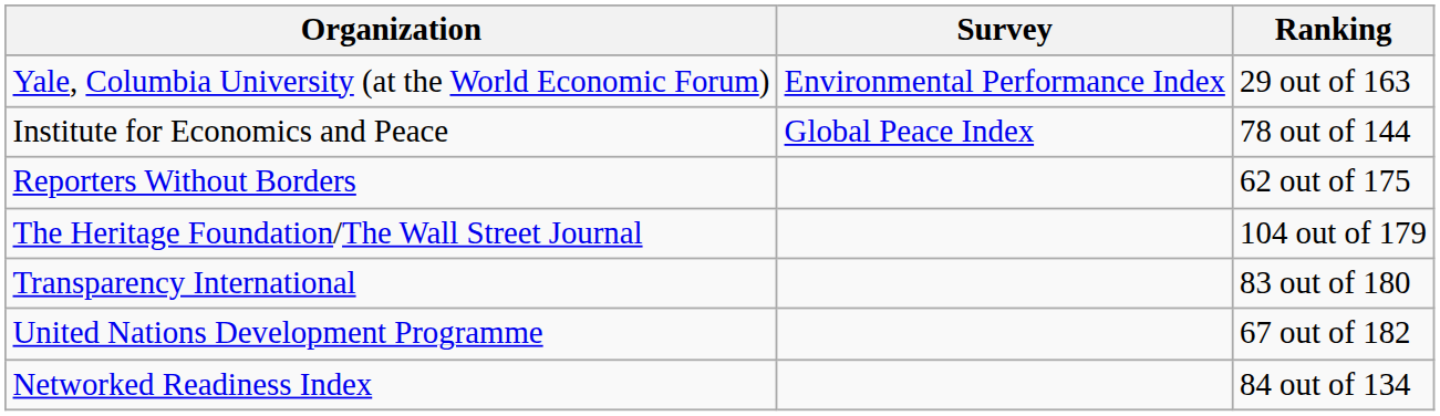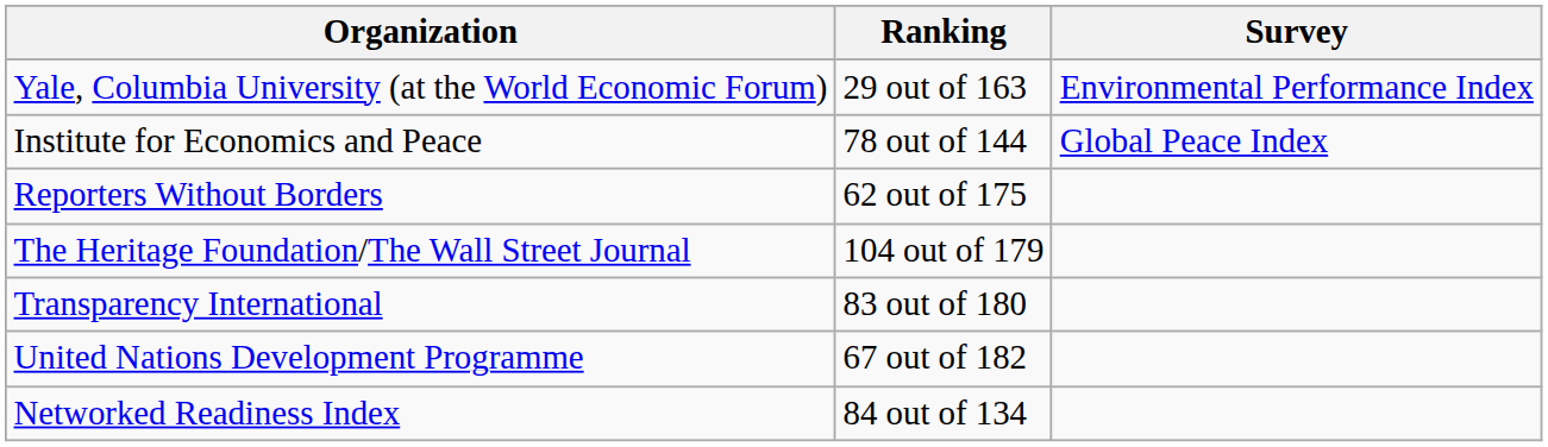columns swapped: Survey <-> Ranking
